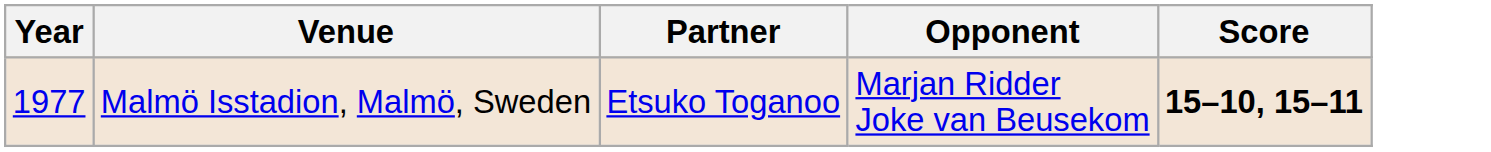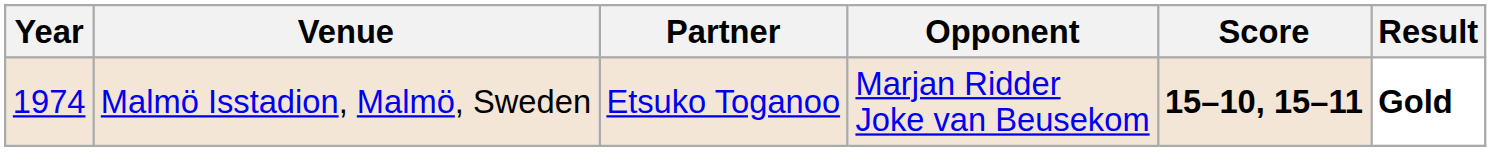+ column: Result | Gold
Malmö Isstadion, Malmö, Sweden | Year: 1977 -> 1974
